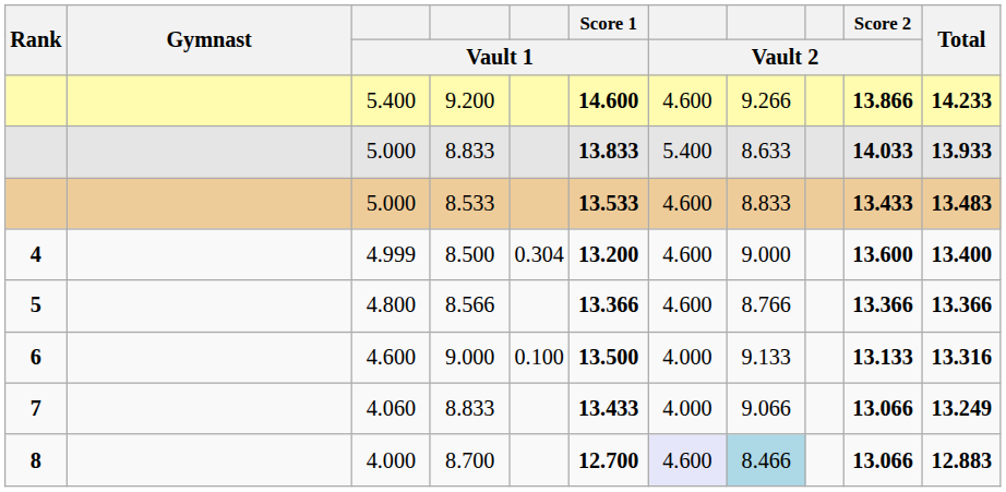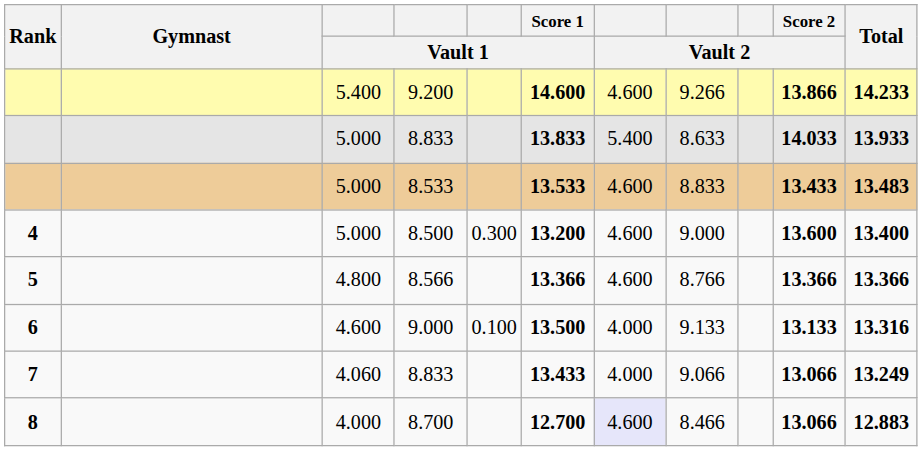8.500 | column 3: 4.999 -> 5.000
8.500 | column 5: 0.304 -> 0.300
8.700 | column 8: lightblue background -> no background
